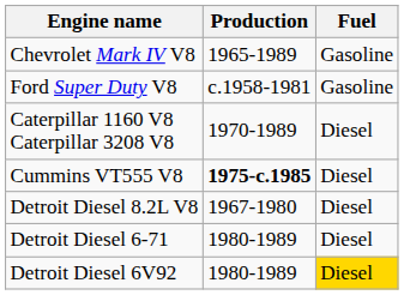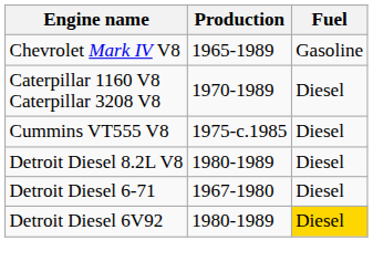- row: Ford Super Duty V8 | c.1958-1981 | Gasoline
Cummins VT555 V8 | Production: bold -> normal
Detroit Diesel 8.2L V8 | Production: 1967-1980 -> 1980-1989
Detroit Diesel 6-71 | Production: 1980-1989 -> 1967-1980
